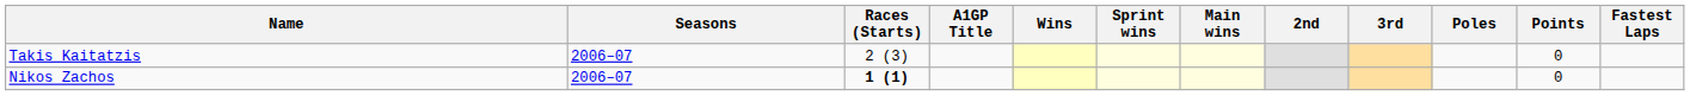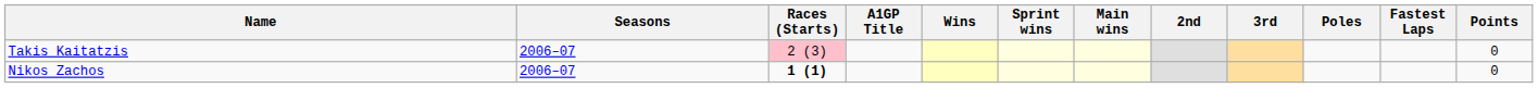columns swapped: Fastest Laps <-> Points
Takis Kaitatzis | Races (Starts): no background -> pink background
